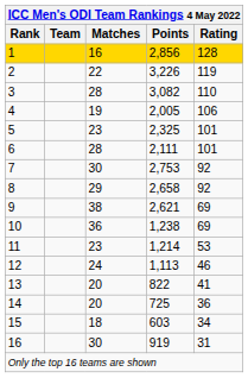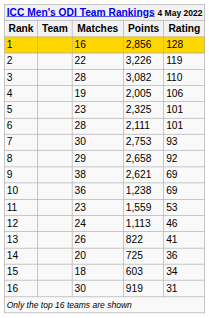7 | Rating: 92 -> 93
11 | Points: 1,214 -> 1,559
13 | Matches: 20 -> 26
